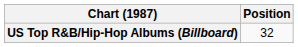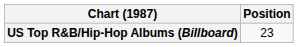US Top R&B/Hip-Hop Albums (Billboard) | Position: 32 -> 23
